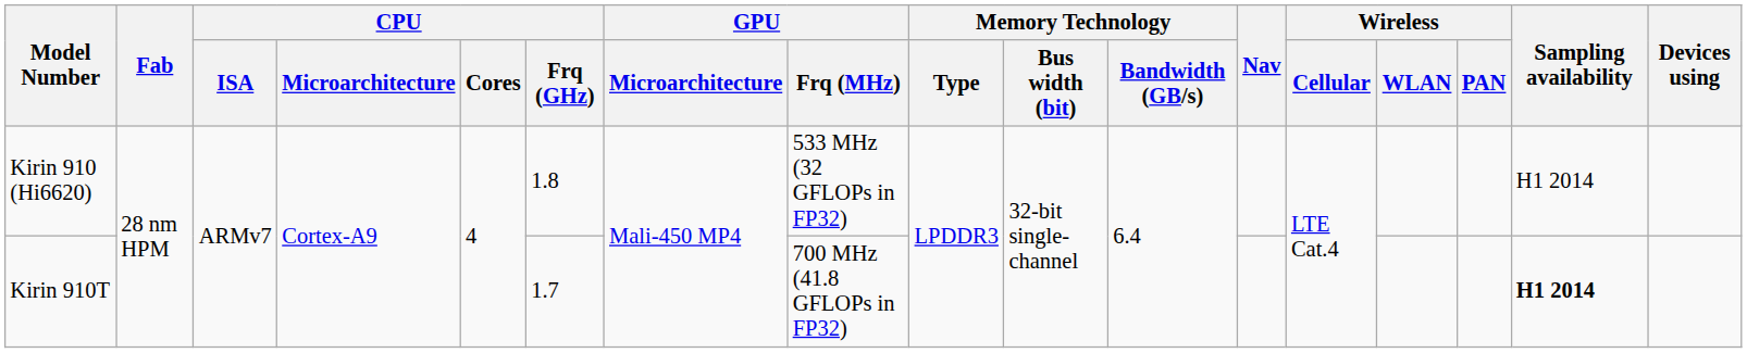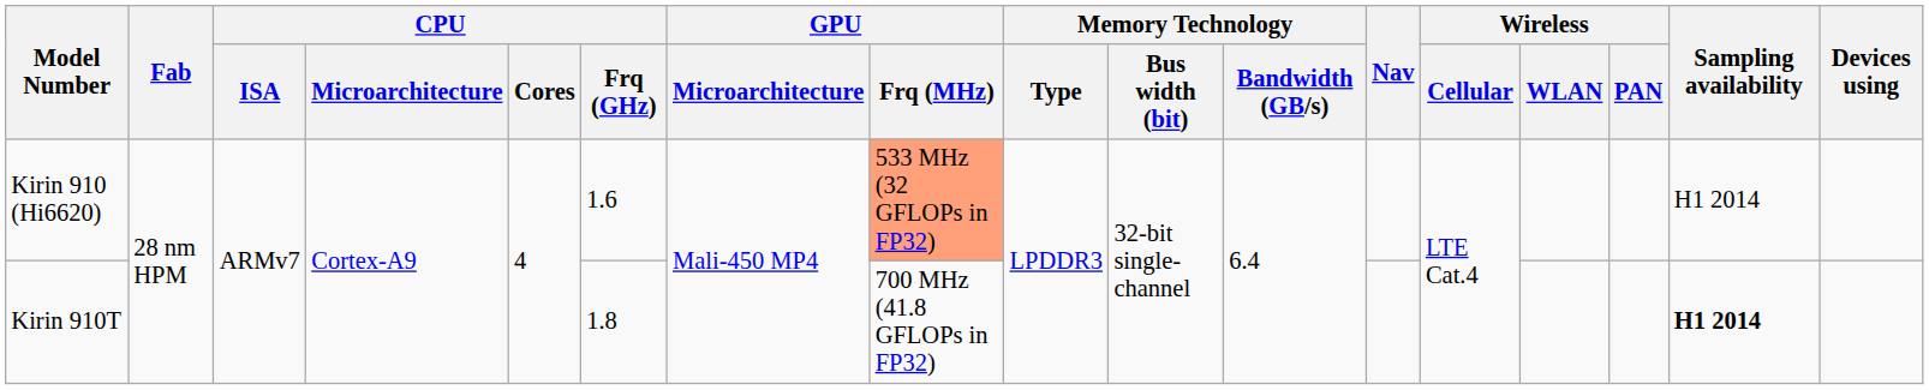Kirin 910 (Hi6620) | CPU / Frq (GHz): 1.8 -> 1.6
Kirin 910 (Hi6620) | GPU / Frq (MHz): no background -> lightsalmon background
Kirin 910T | CPU / Frq (GHz): 1.7 -> 1.8
